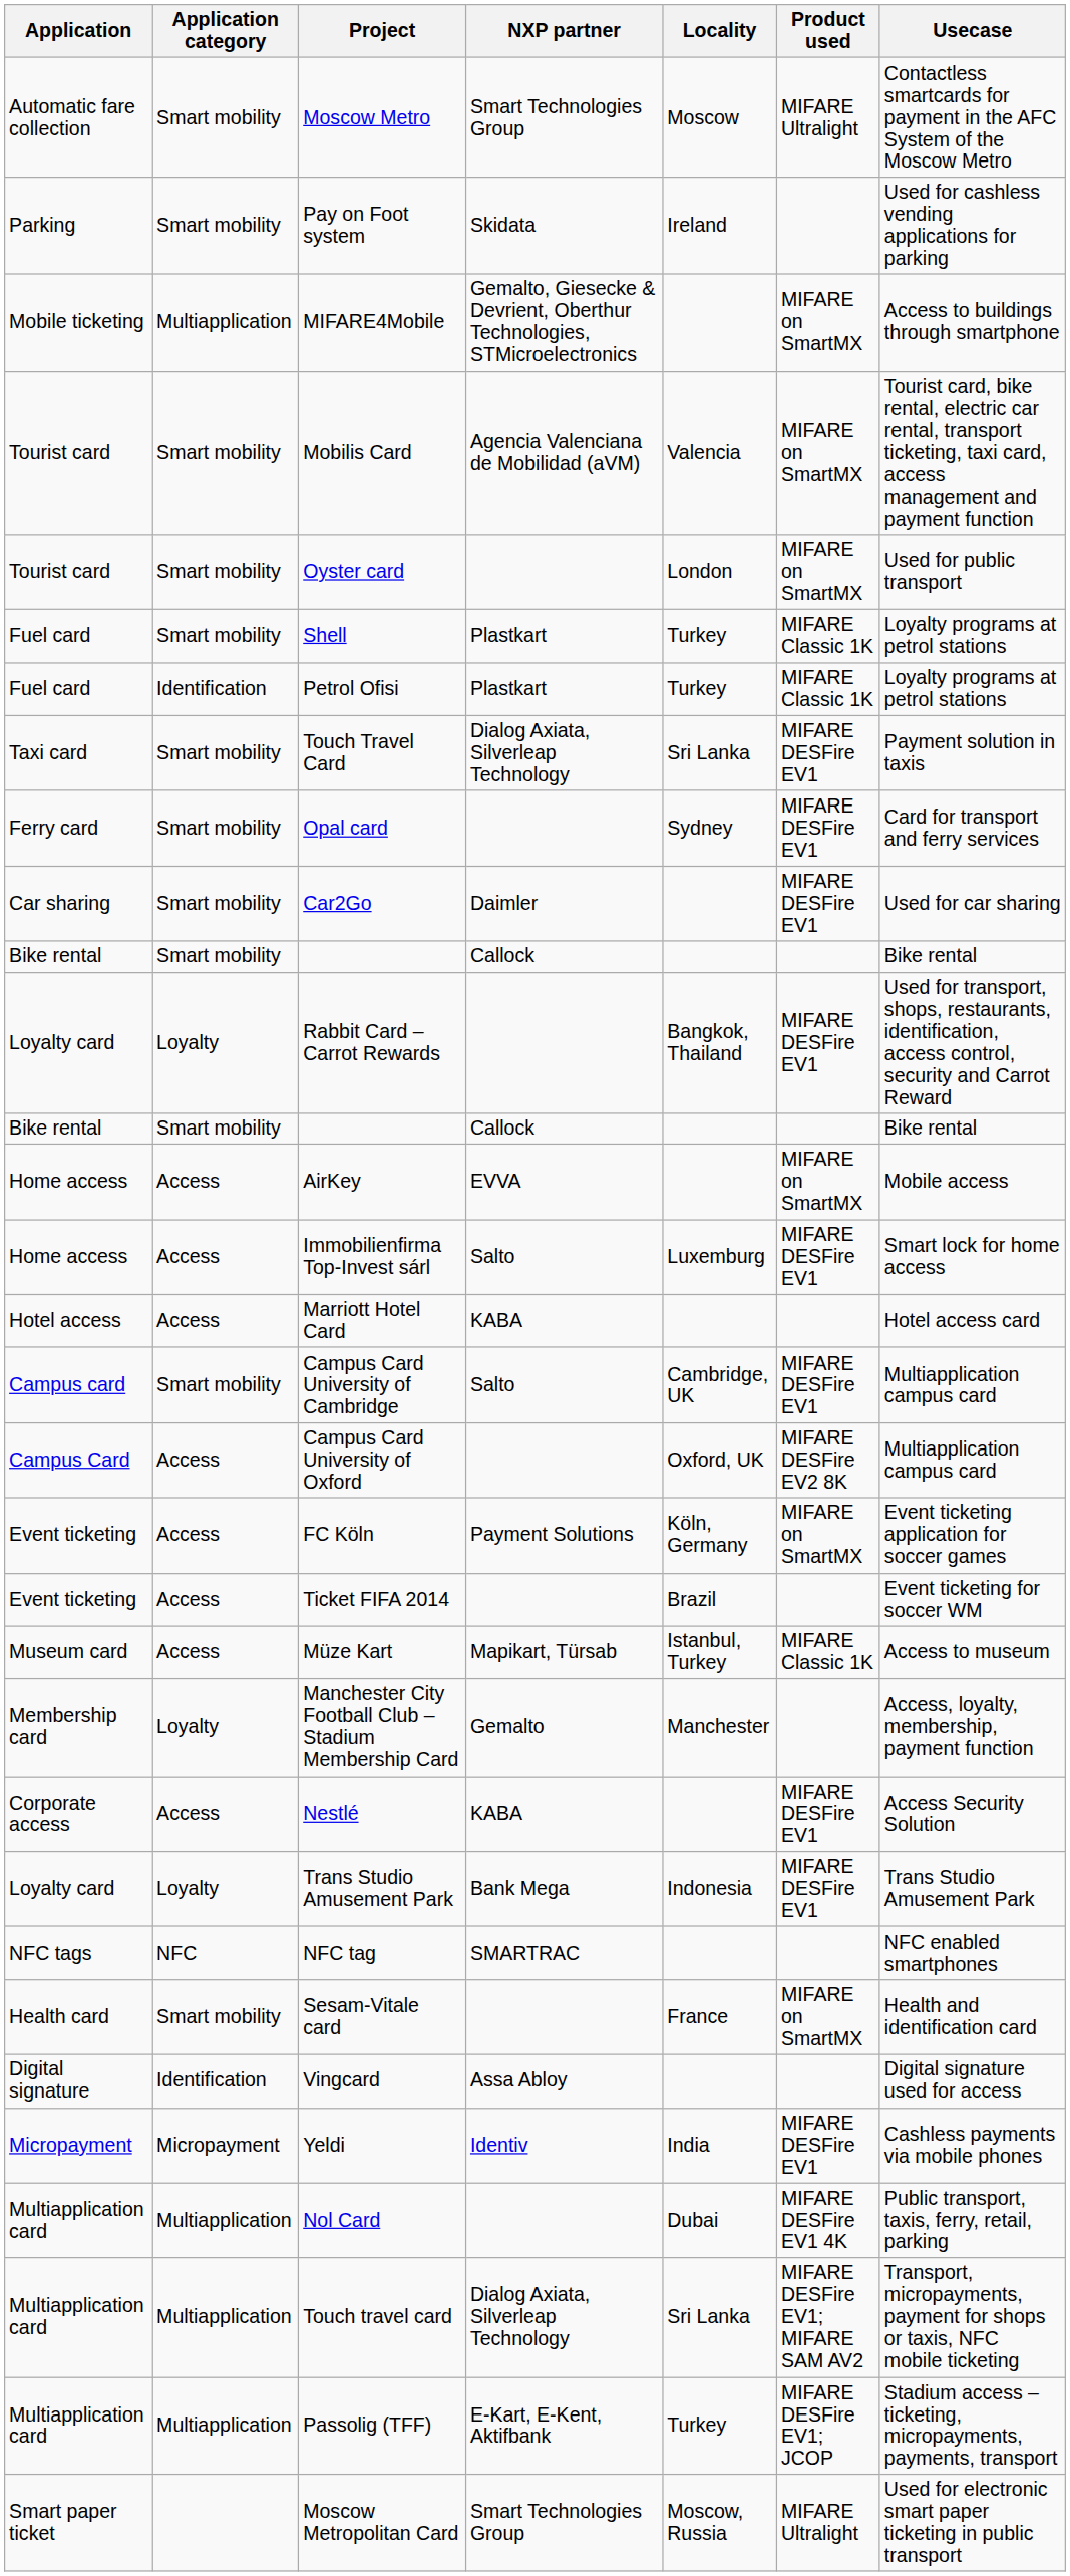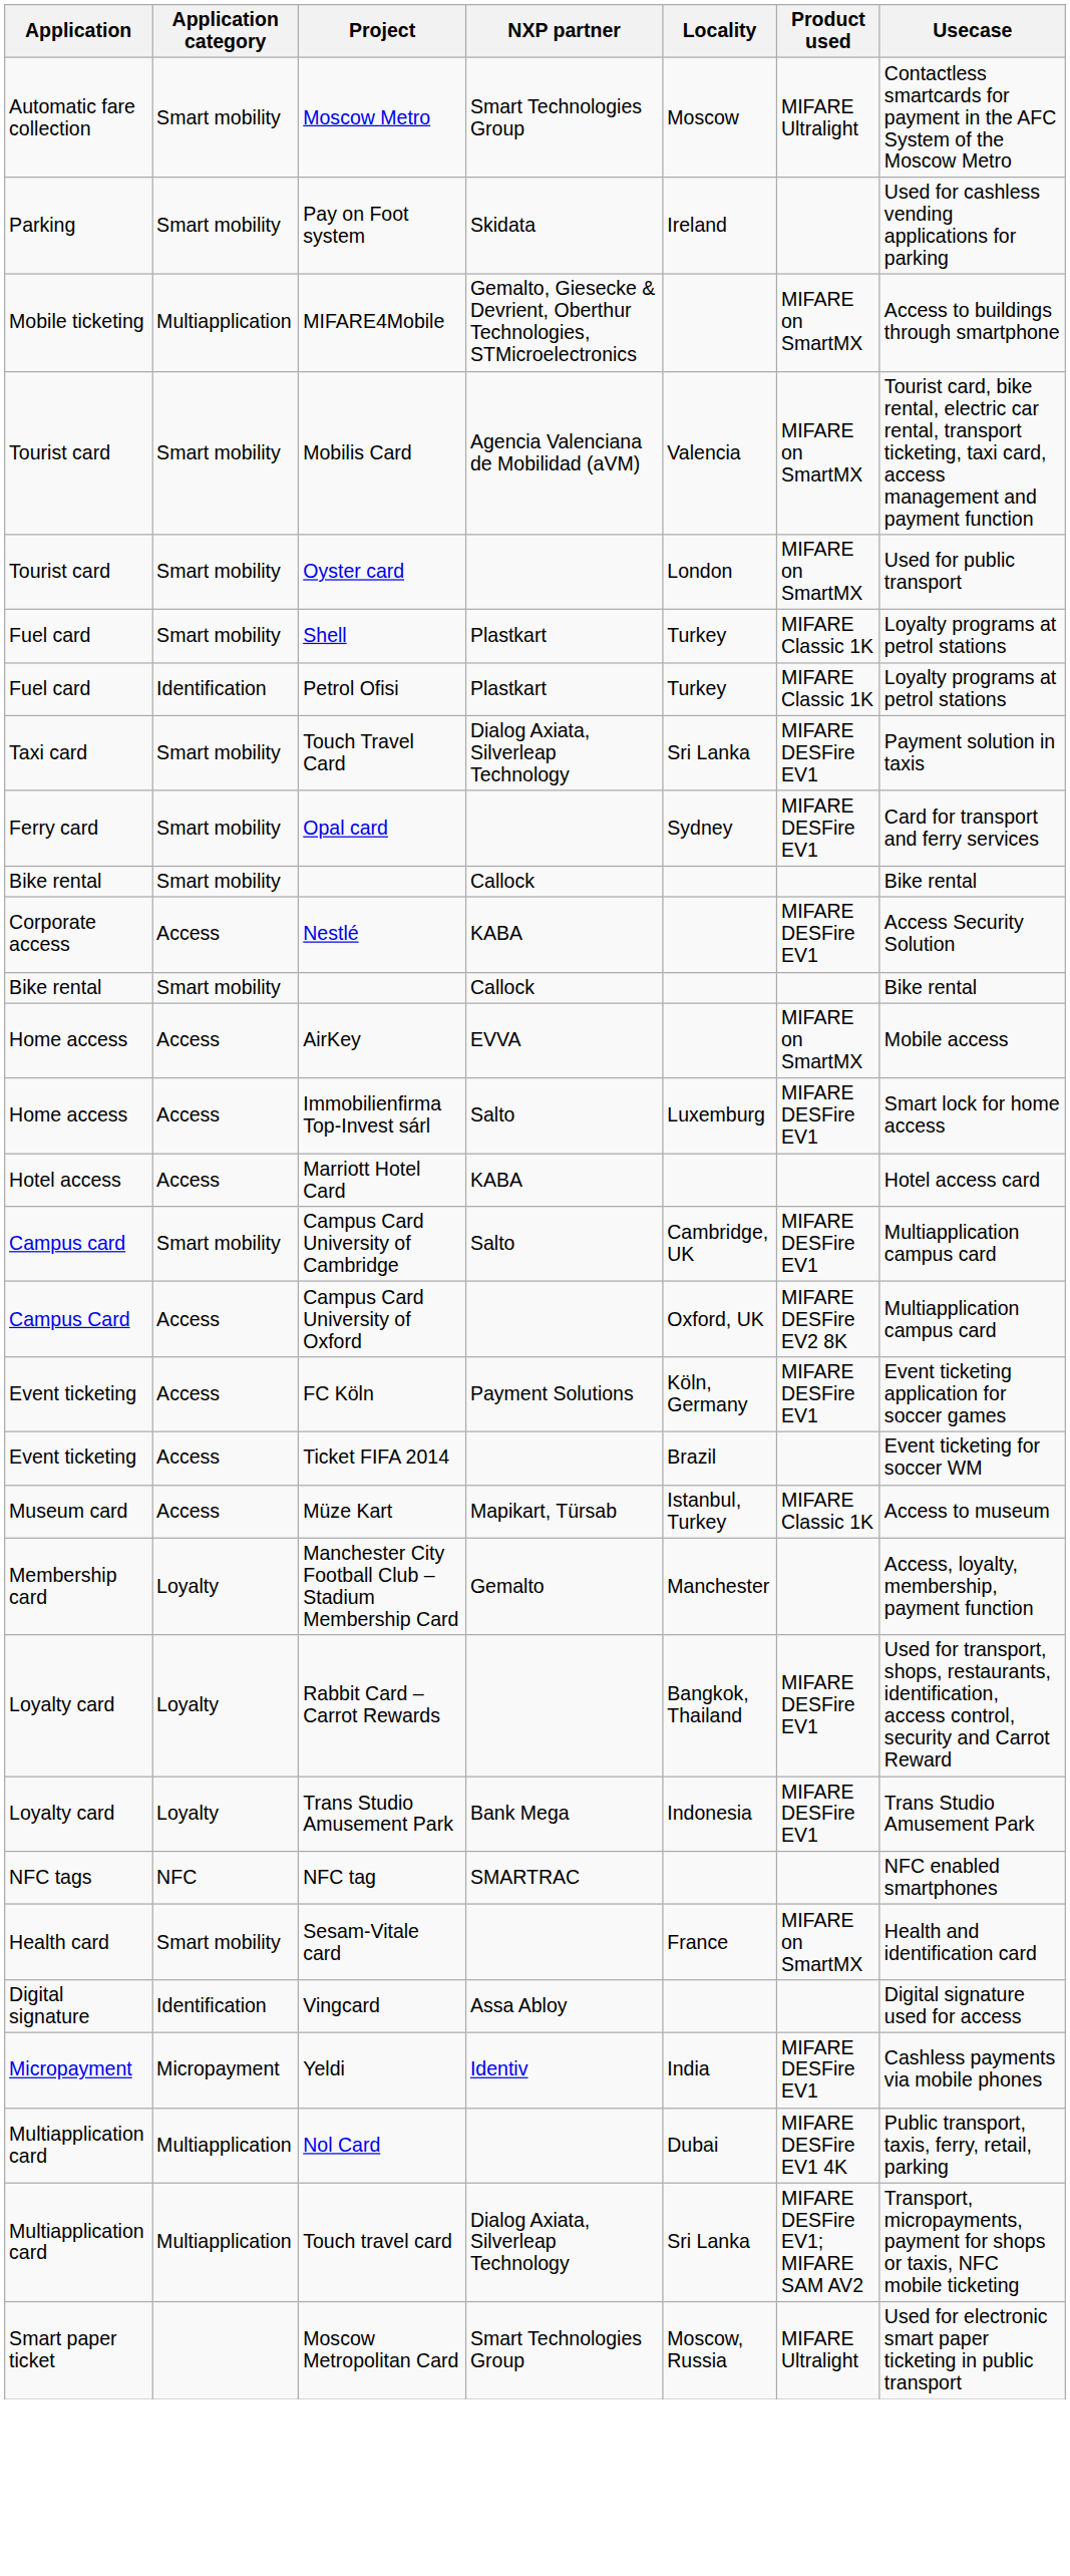- row: Car sharing | Smart mobility | Car2Go | Daimler | MIFARE DESFire EV1 | Used for car sharing
rows swapped: Nestlé <-> Rabbit Card – Carrot Rewards
FC Köln | Product used: MIFARE on SmartMX -> MIFARE DESFire EV1
- row: Multiapplication card | Multiapplication | Passolig (TFF) | E-Kart, E-Kent, Aktifbank | Turkey | MIFARE DESFire EV1; JCOP | Stadium access – ticketing, micropayments, payments, transport
